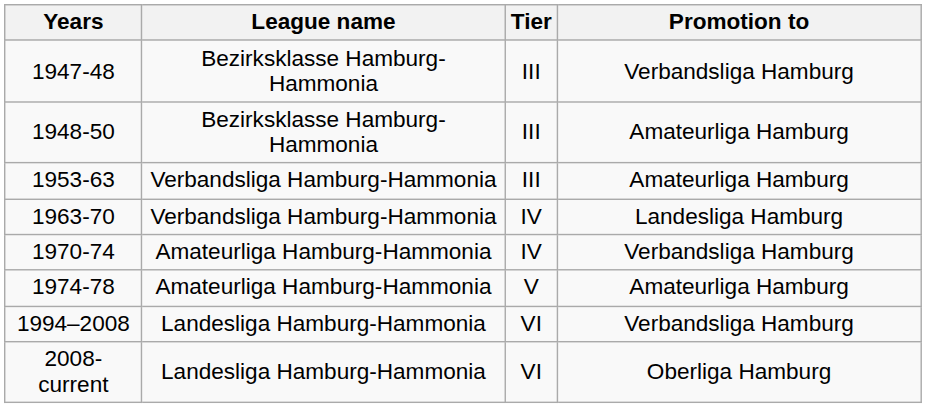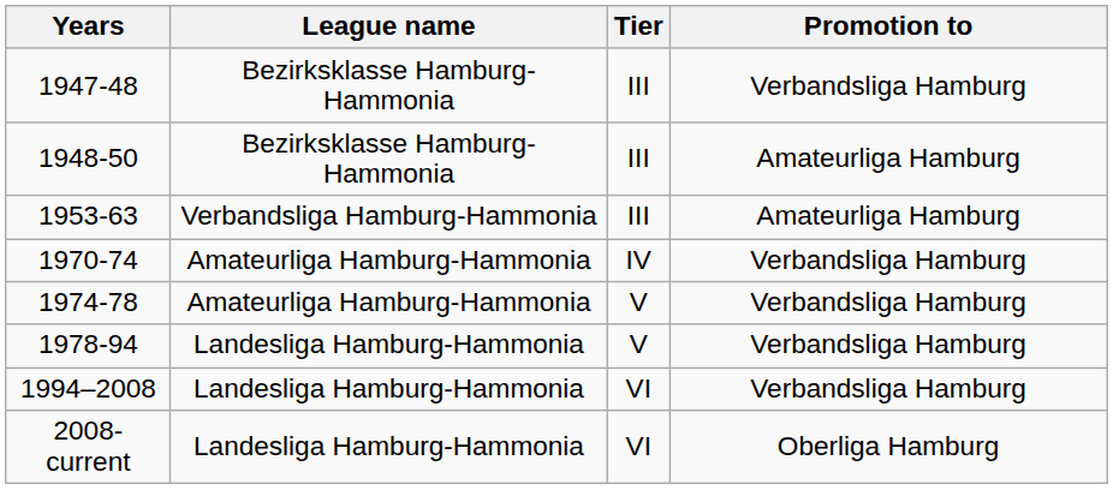- row: 1963-70 | Verbandsliga Hamburg-Hammonia | IV | Landesliga Hamburg
1974-78 | Promotion to: Amateurliga Hamburg -> Verbandsliga Hamburg
+ row: 1978-94 | Landesliga Hamburg-Hammonia | V | Verbandsliga Hamburg
